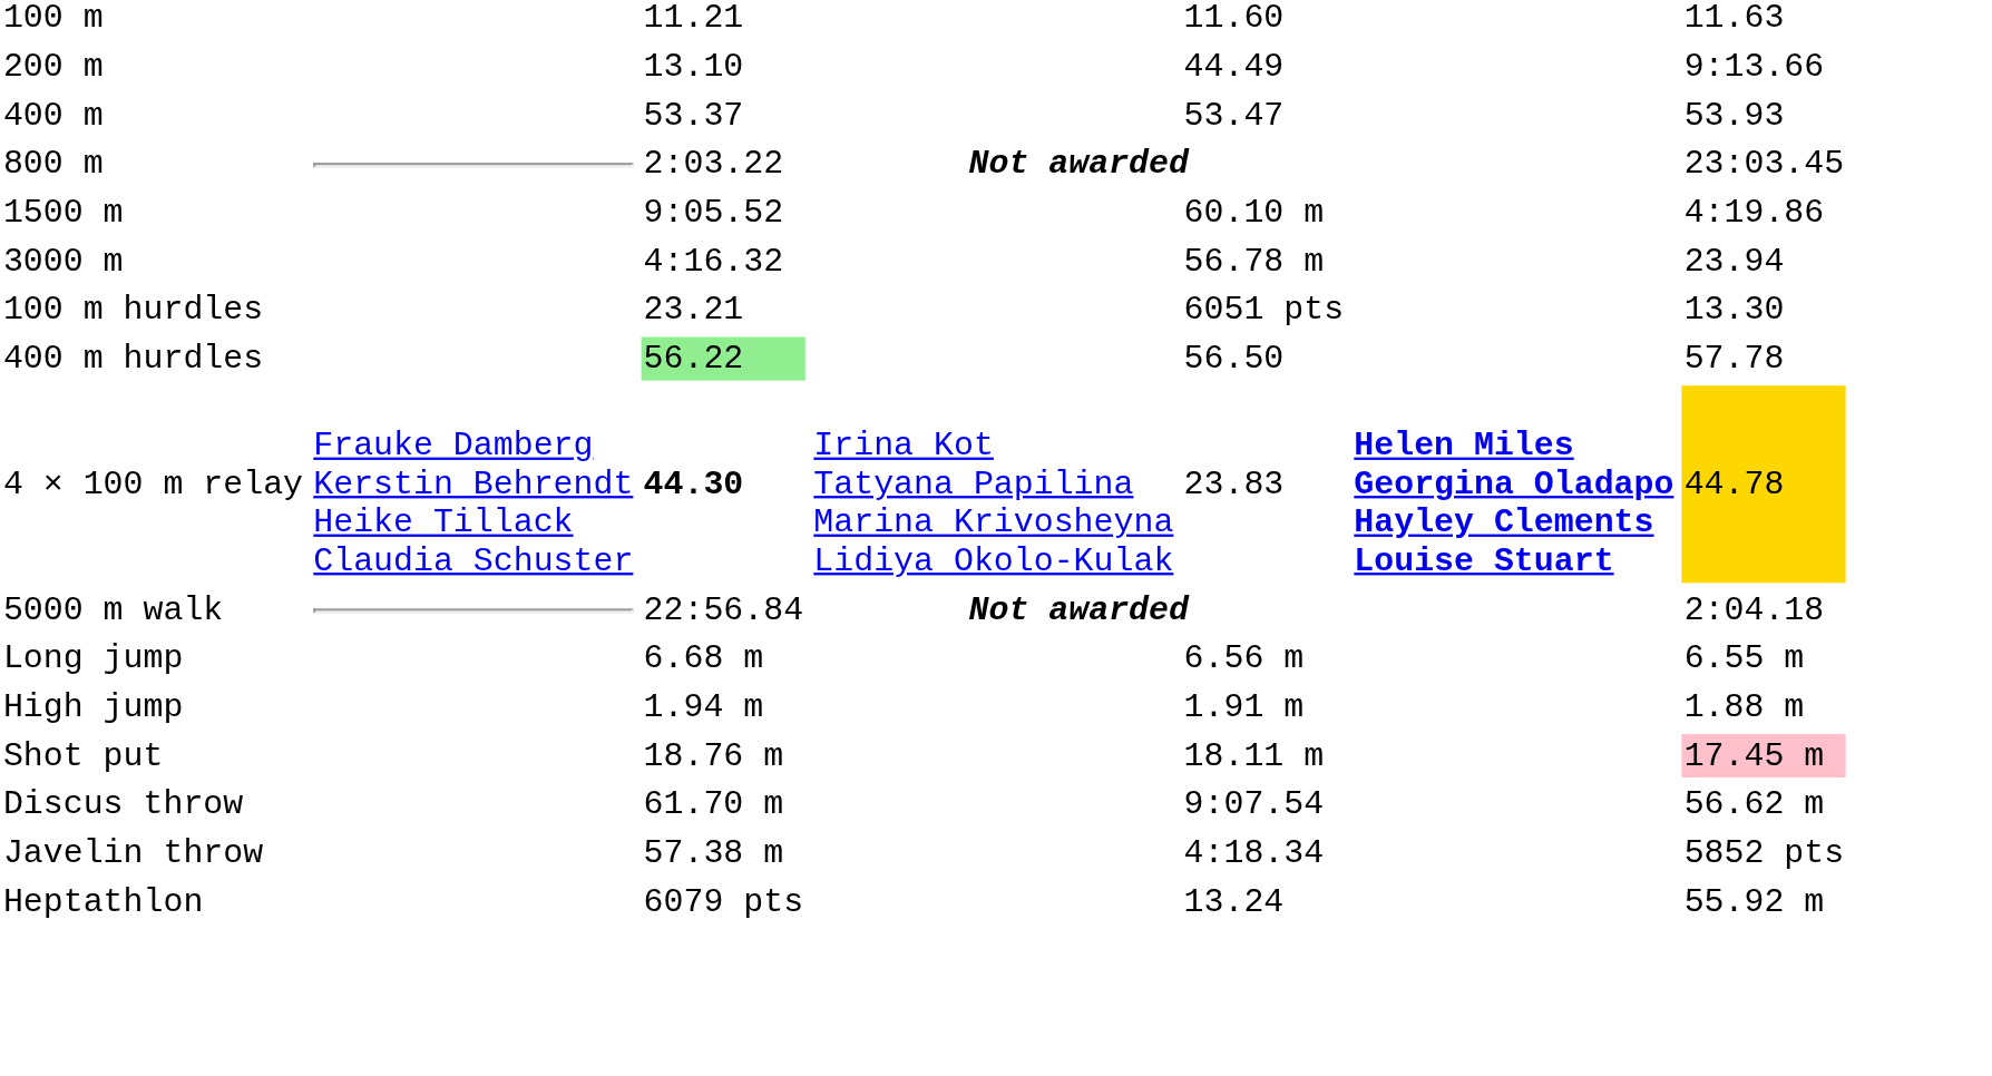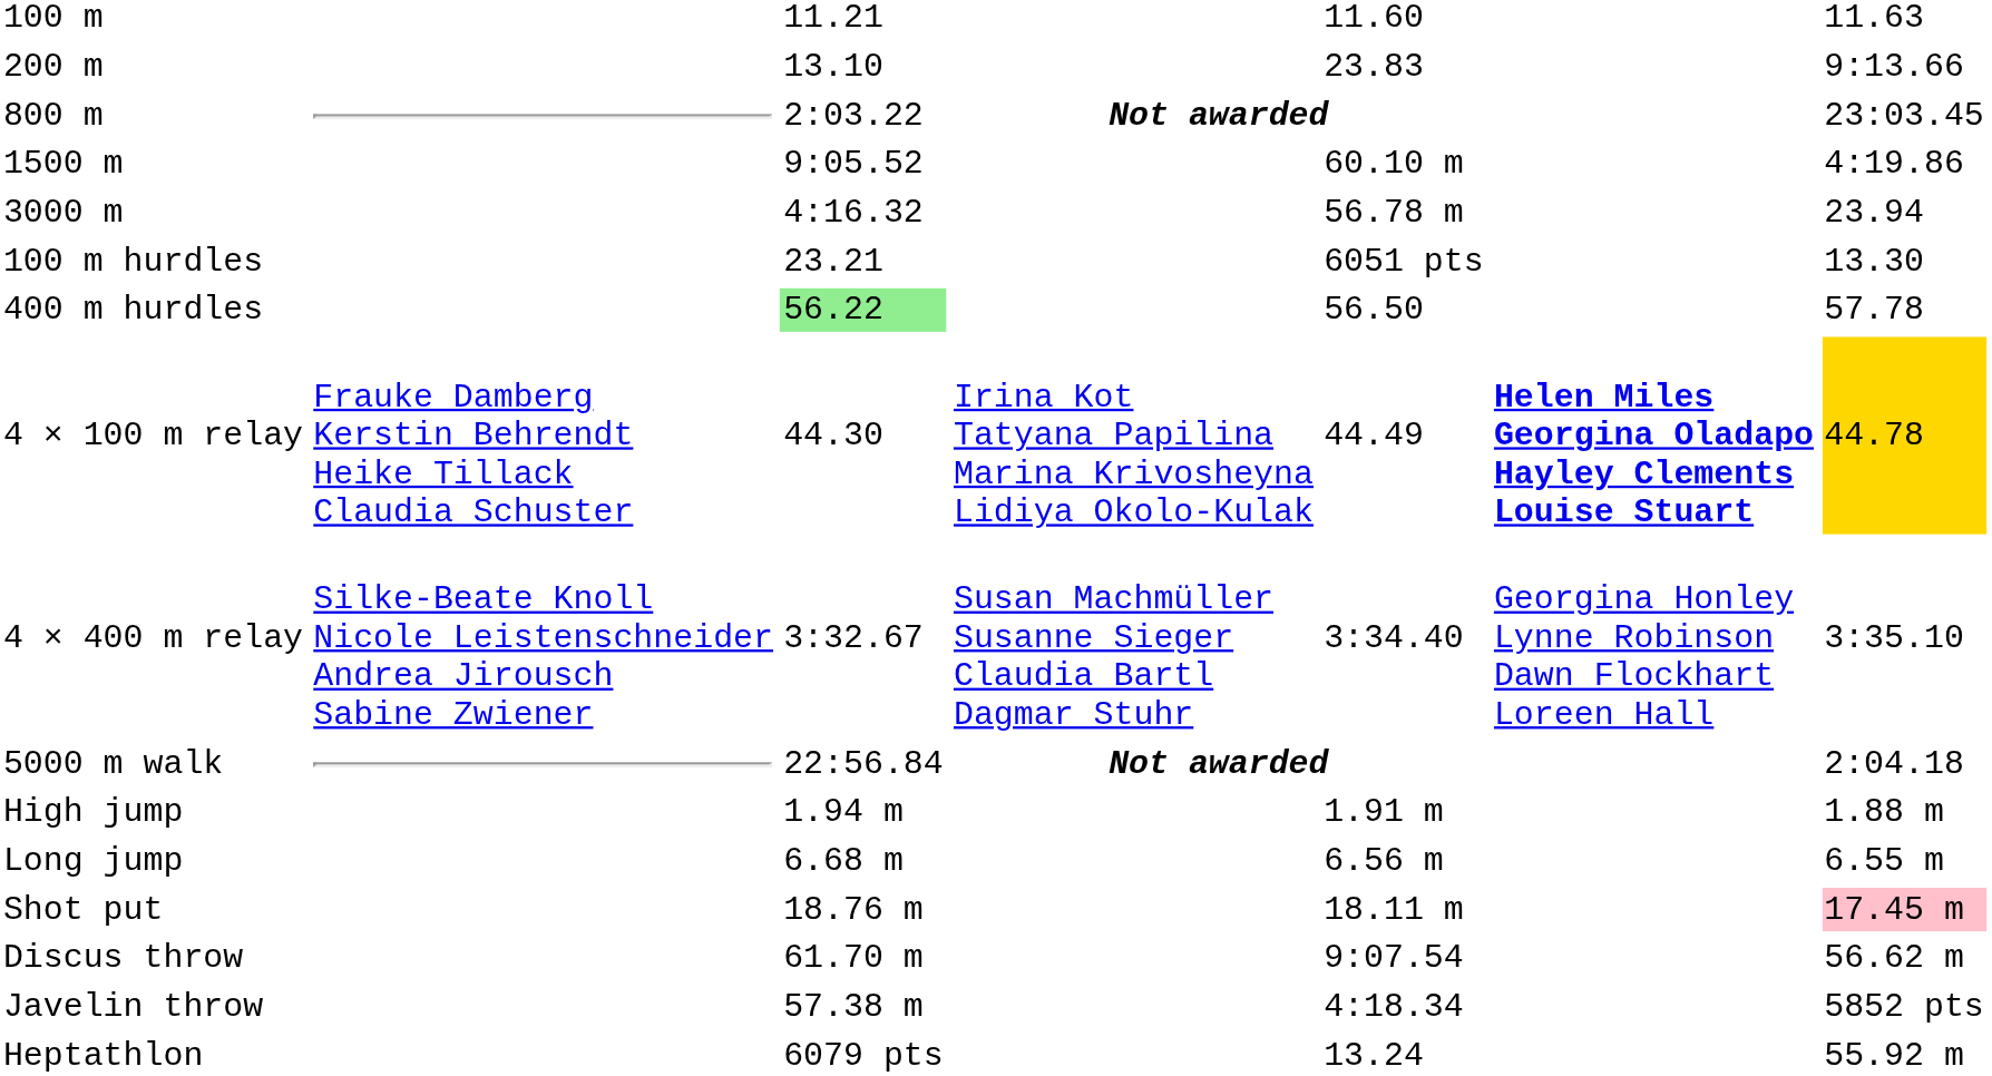200 m | column 5: 44.49 -> 23.83
- row: 400 m | 53.37 | 53.47 | 53.93
4 × 100 m relay | column 3: bold -> normal
4 × 100 m relay | column 5: 23.83 -> 44.49
+ row: 4 × 400 m relay | Silke-Beate Knoll Nicole Leistenschneider Andrea Jirousch Sabine Zwiener | 3:32.67 | Susan Machmüller Susanne Sieger Claudia Bartl Dagmar Stuhr | 3:34.40 | Georgina Honley Lynne Robinson Dawn Flockhart Loreen Hall | 3:35.10
rows swapped: High jump <-> Long jump
